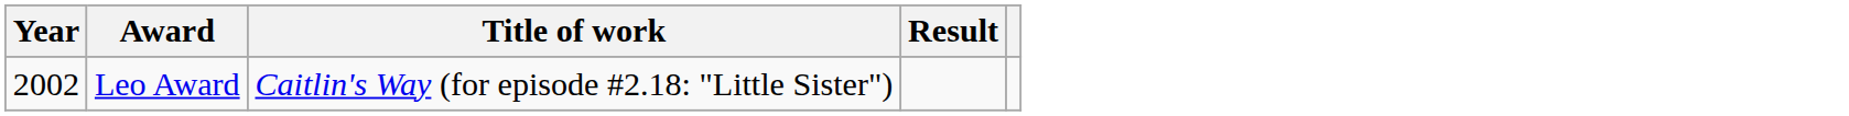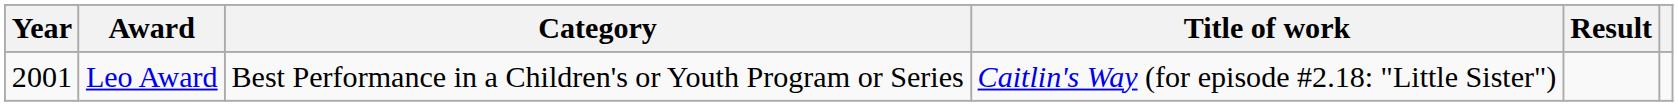+ column: Category | Best Performance in a Children's or Youth Program or Series
Leo Award | Year: 2002 -> 2001
